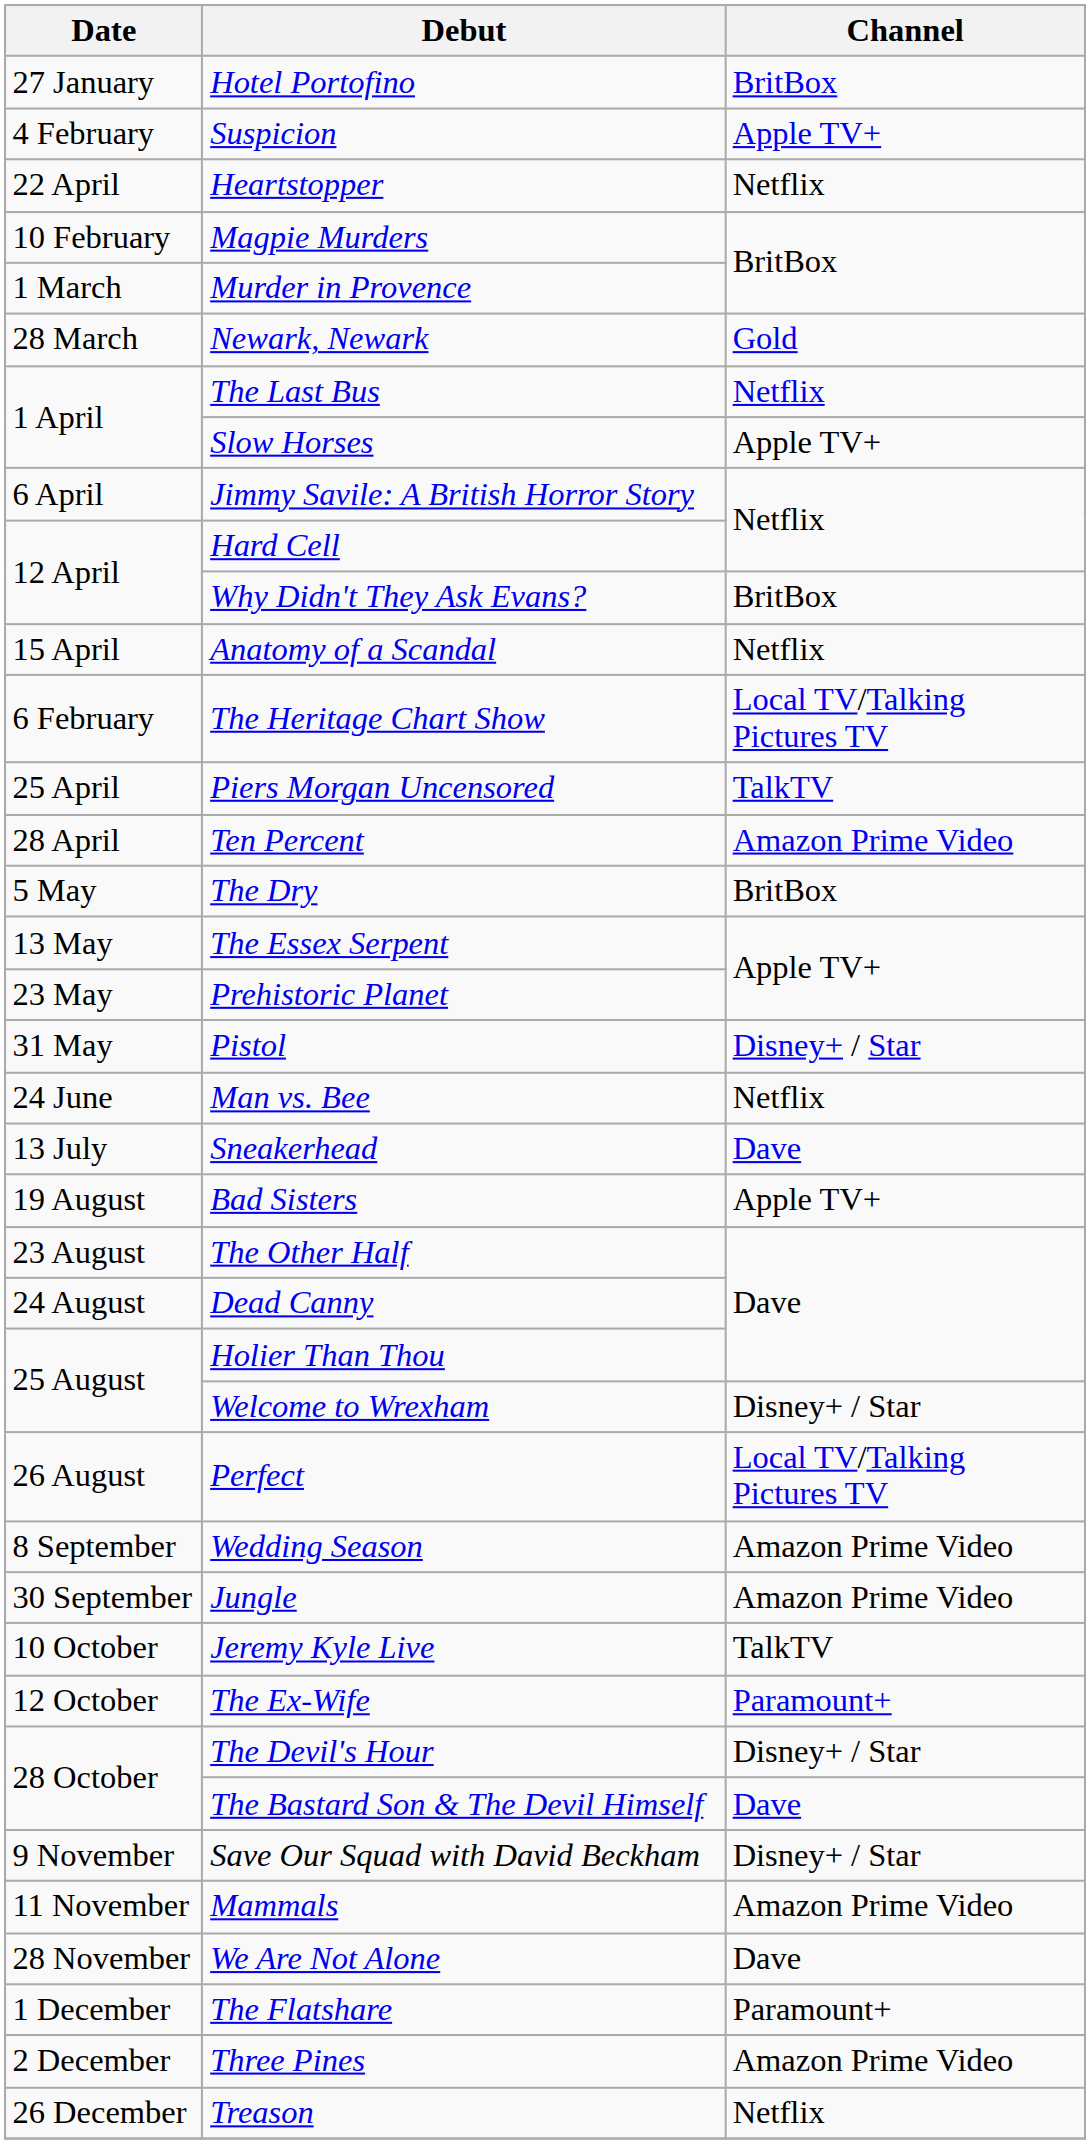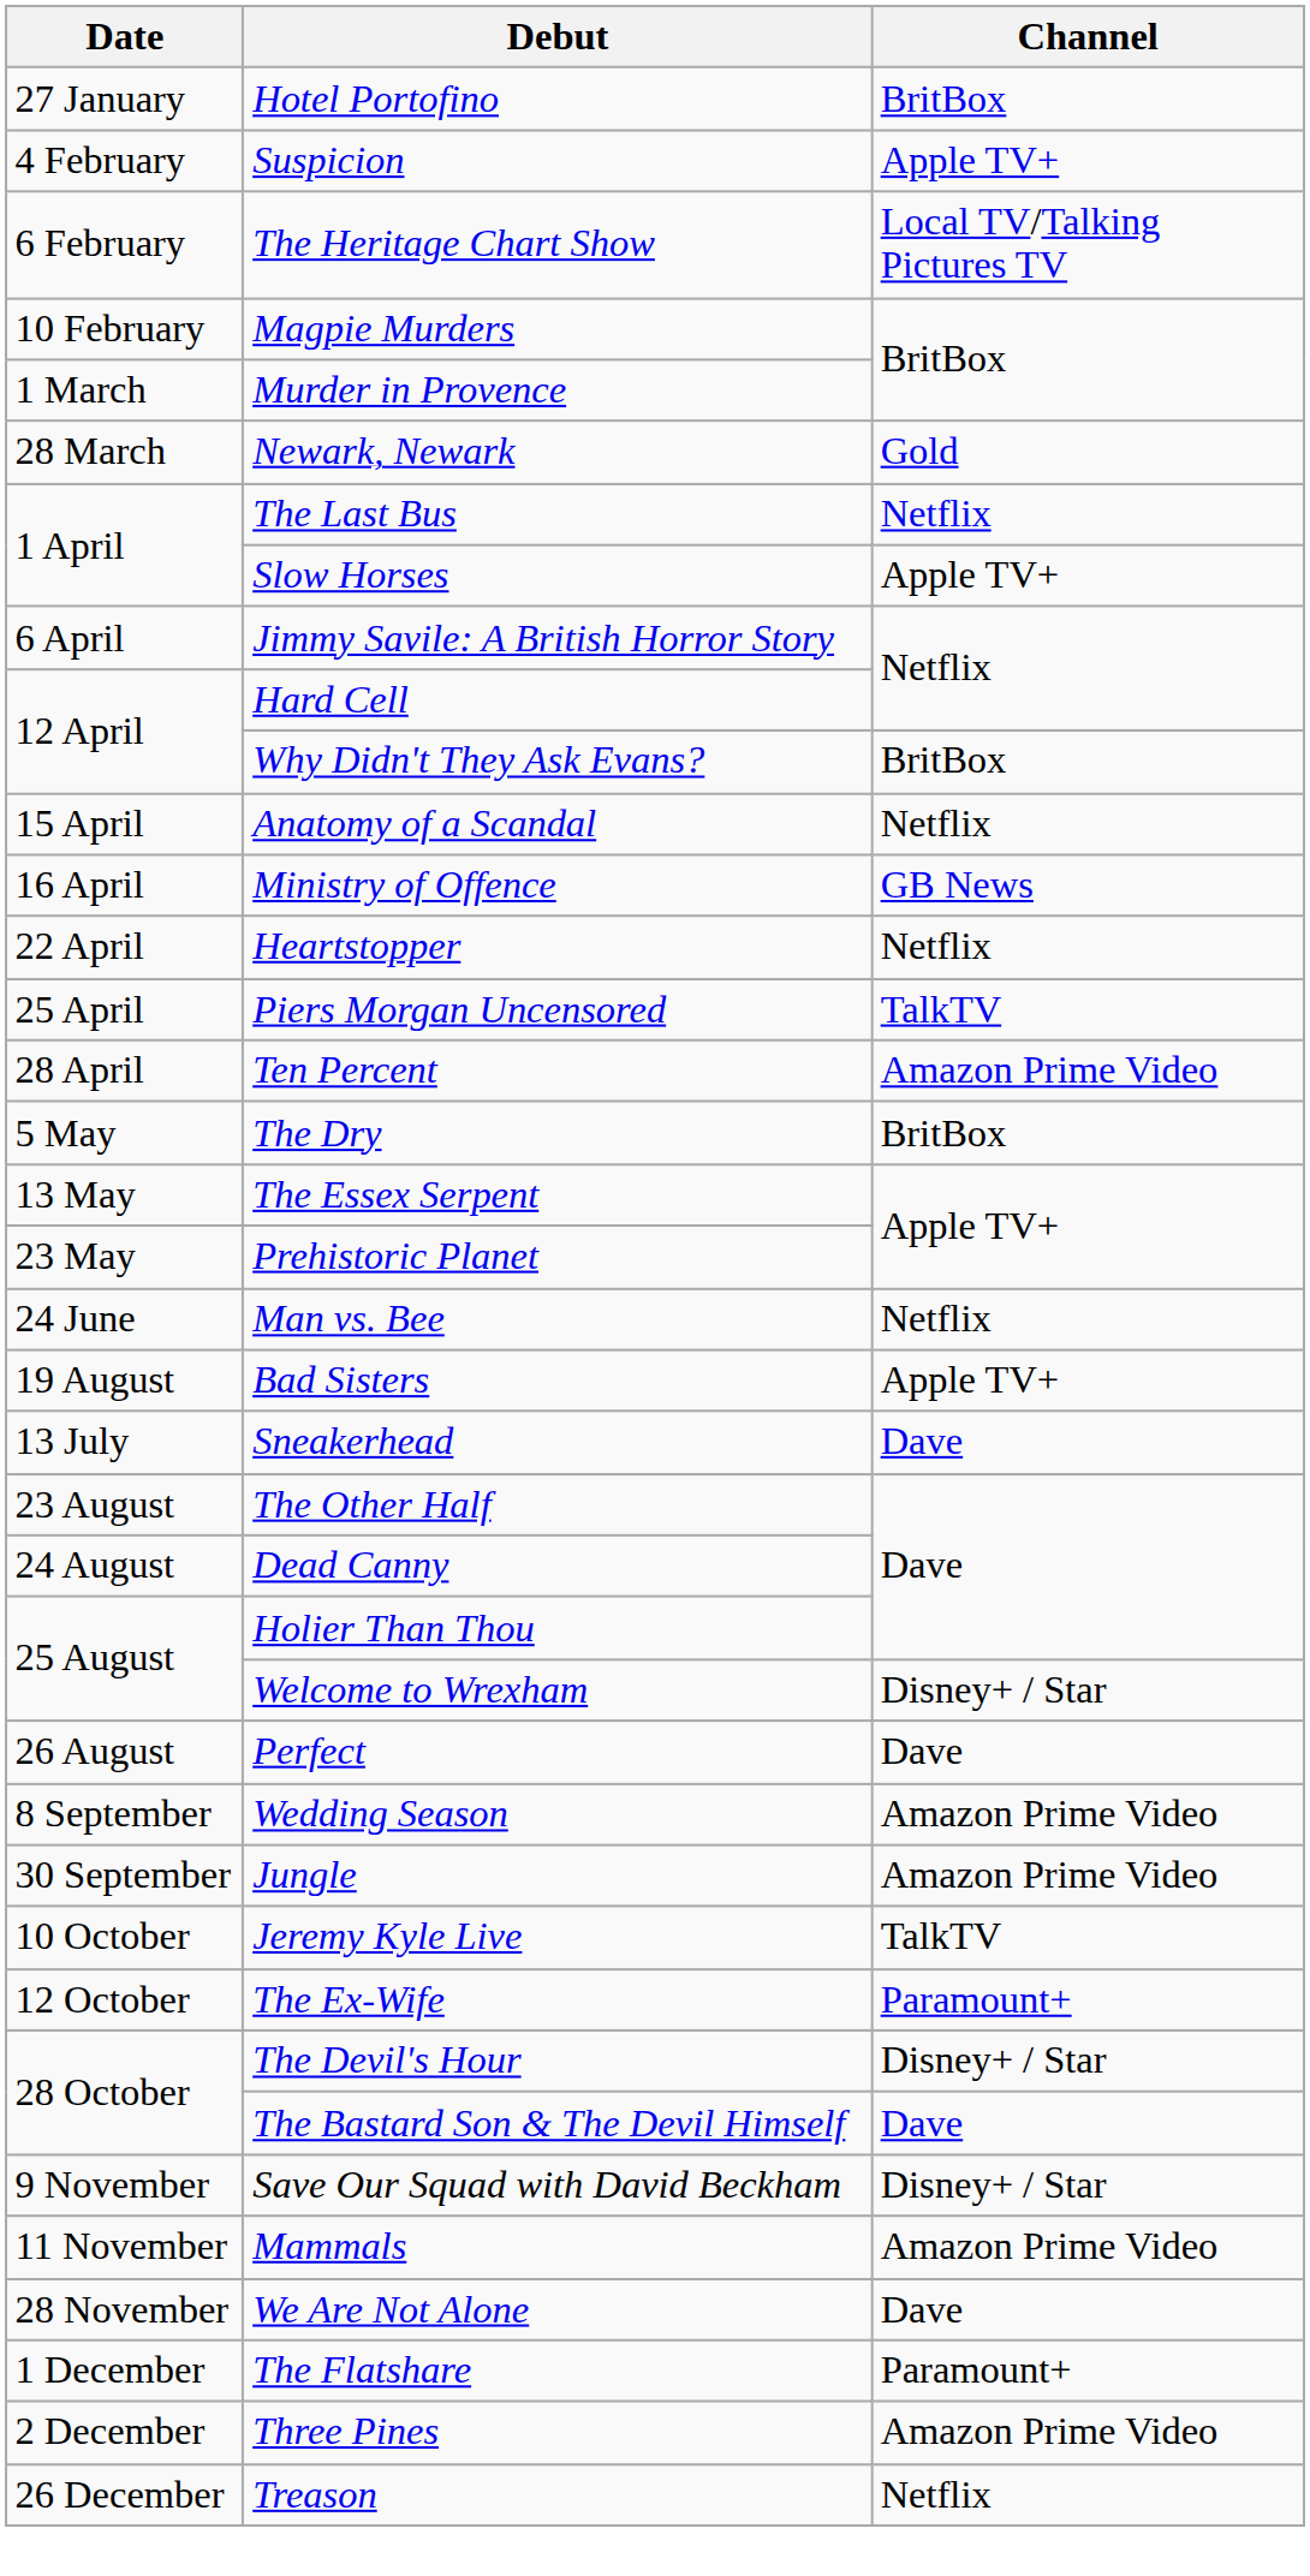rows swapped: The Heritage Chart Show <-> Heartstopper
+ row: 16 April | Ministry of Offence | GB News
- row: 31 May | Pistol | Disney+ / Star
rows swapped: Sneakerhead <-> Bad Sisters
Perfect | Channel: Local TV/Talking Pictures TV -> Dave
